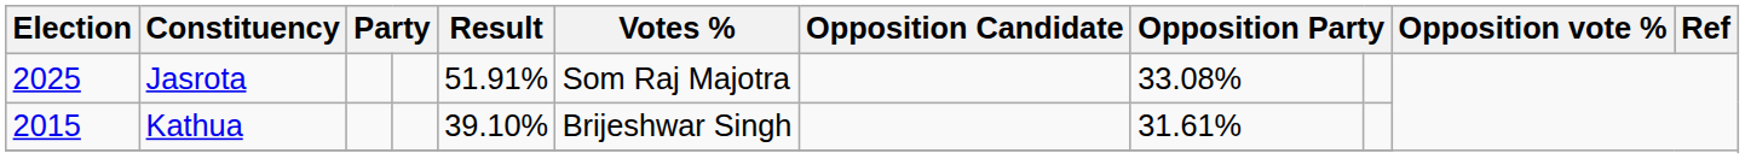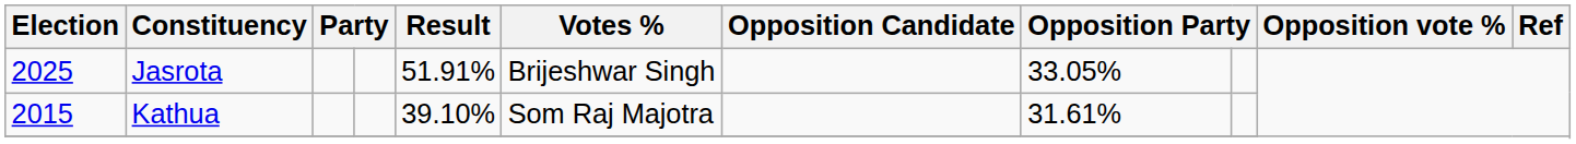Jasrota | Votes %: Som Raj Majotra -> Brijeshwar Singh
Jasrota | column 8: 33.08% -> 33.05%
Kathua | Votes %: Brijeshwar Singh -> Som Raj Majotra
